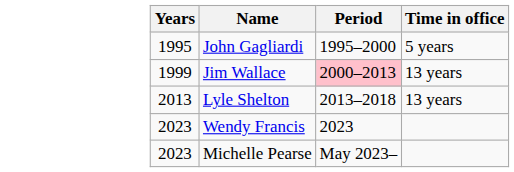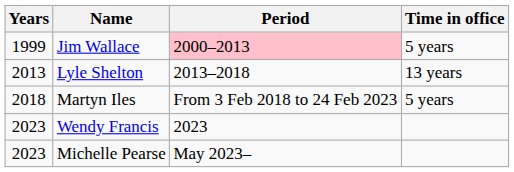- row: 1995 | John Gagliardi | 1995–2000 | 5 years
Jim Wallace | Time in office: 13 years -> 5 years
+ row: 2018 | Martyn Iles | From 3 Feb 2018 to 24 Feb 2023 | 5 years
